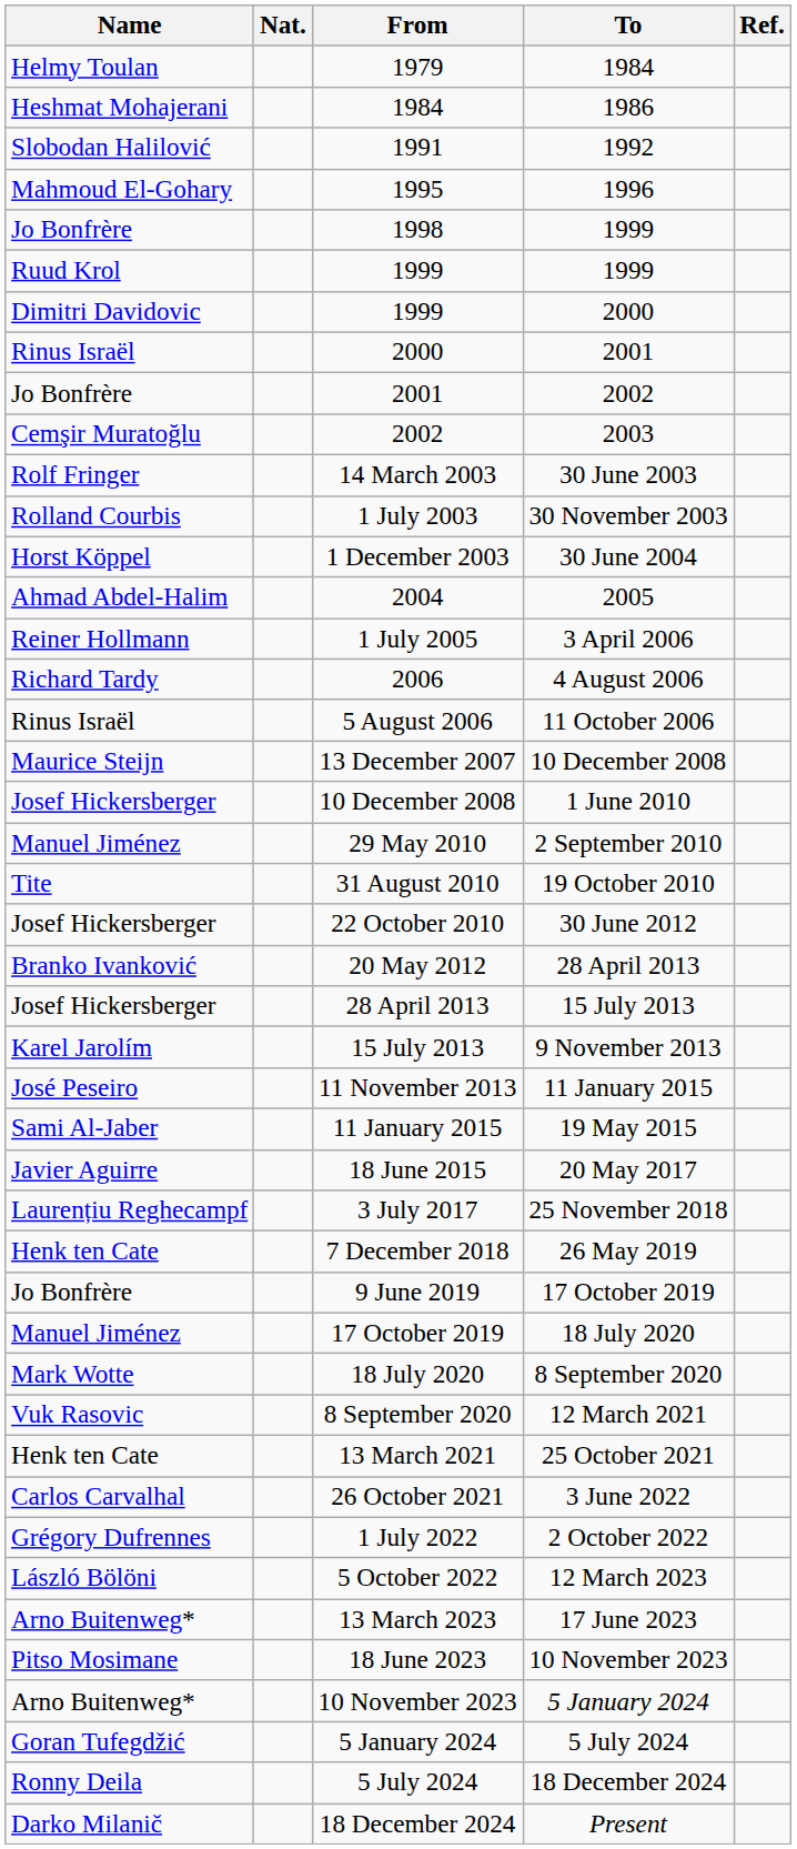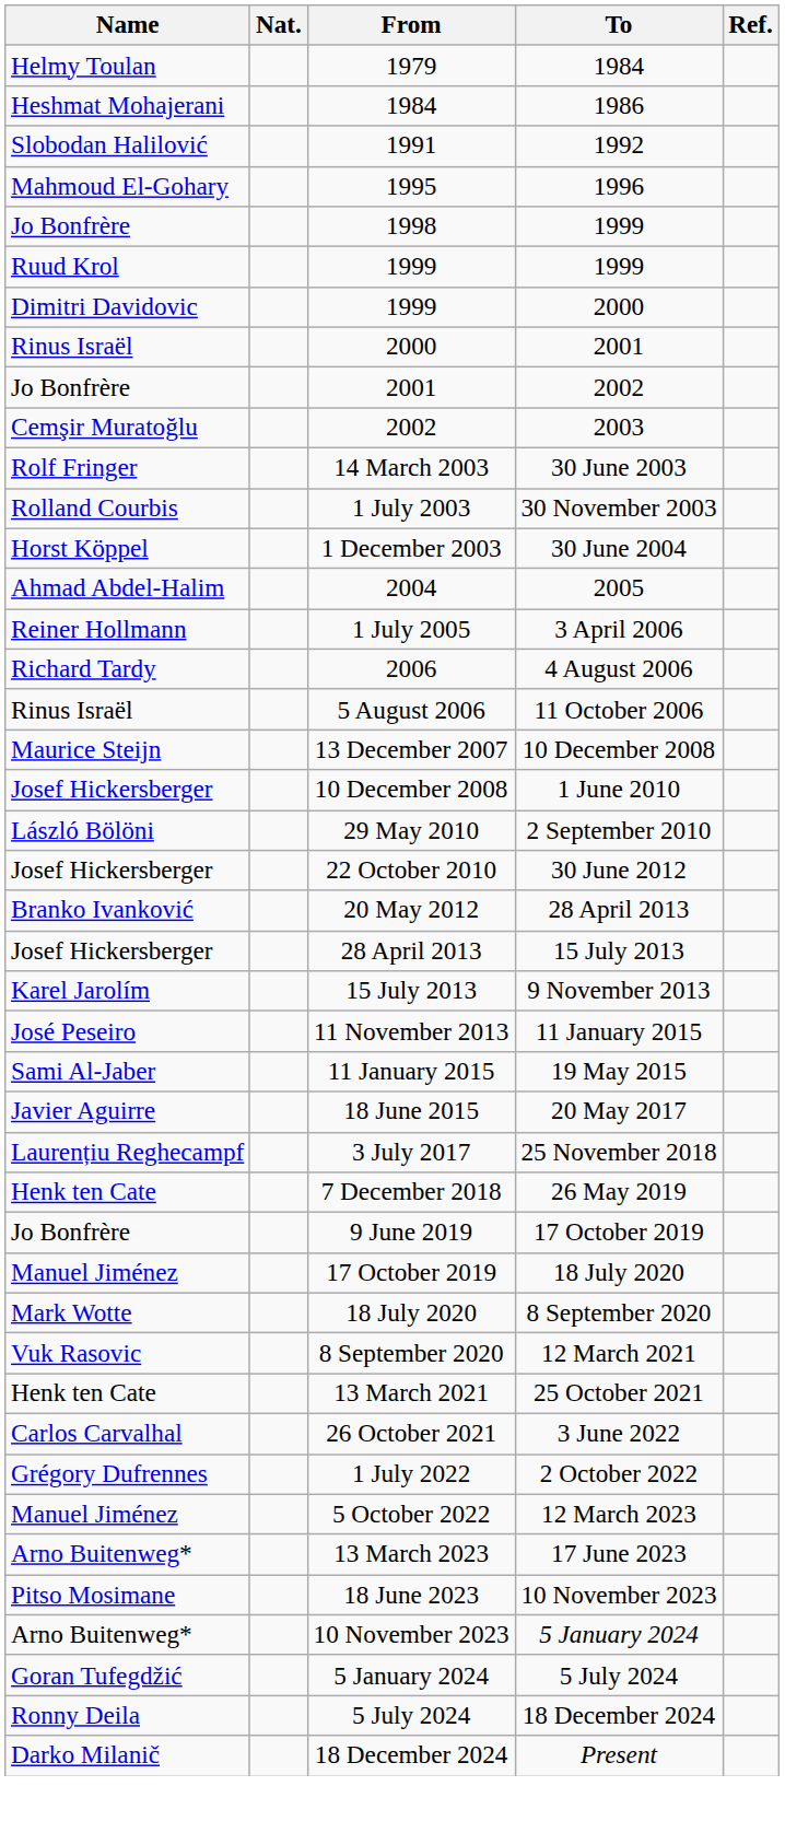29 May 2010 | Name: Manuel Jiménez -> László Bölöni
- row: Tite | 31 August 2010 | 19 October 2010
5 October 2022 | Name: László Bölöni -> Manuel Jiménez
